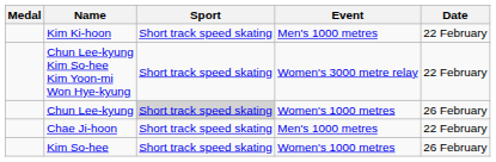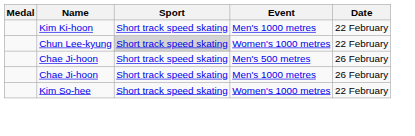- row: Chun Lee-kyung Kim So-hee Kim Yoon-mi Won Hye-kyung | Short track speed skating | Women's 3000 metre relay | 22 February
Chun Lee-kyung | Date: 26 February -> 22 February
+ row: Chae Ji-hoon | Short track speed skating | Men's 500 metres | 26 February
Chae Ji-hoon / Men's 1000 metres | Date: 22 February -> 26 February
Kim So-hee | Date: 26 February -> 22 February
